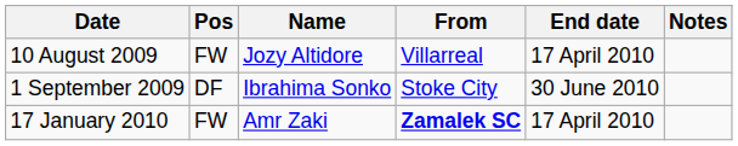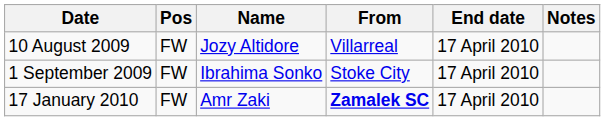1 September 2009 | Pos: DF -> FW
1 September 2009 | End date: 30 June 2010 -> 17 April 2010
